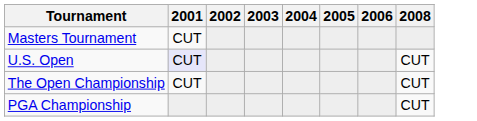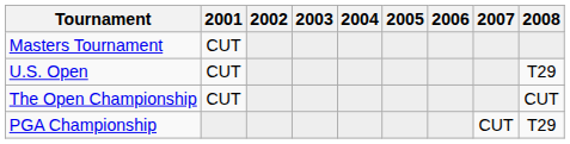+ column: 2007 | CUT
U.S. Open | 2001: lavender background -> no background
U.S. Open | 2008: CUT -> T29
PGA Championship | 2008: CUT -> T29
